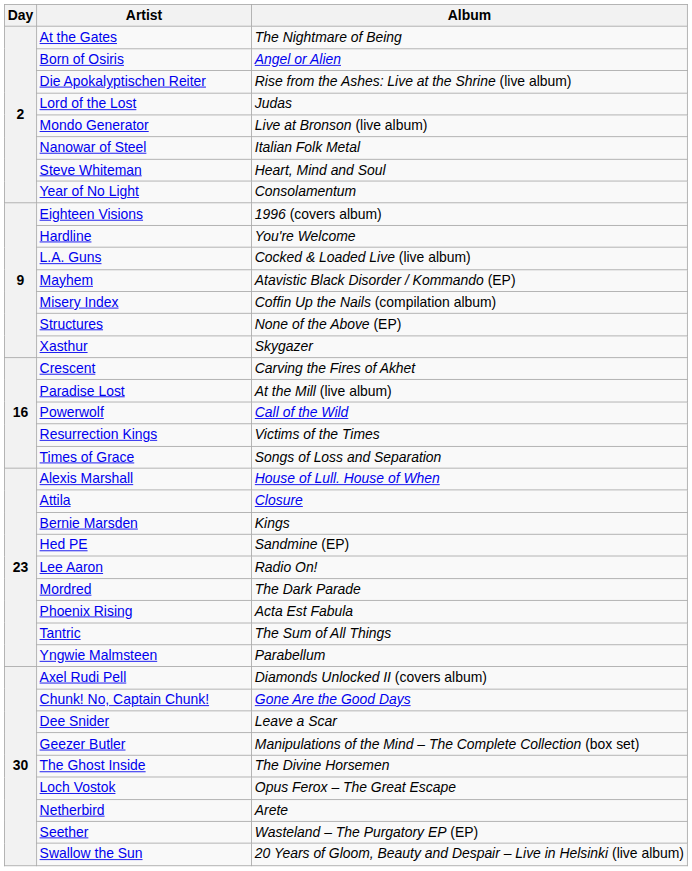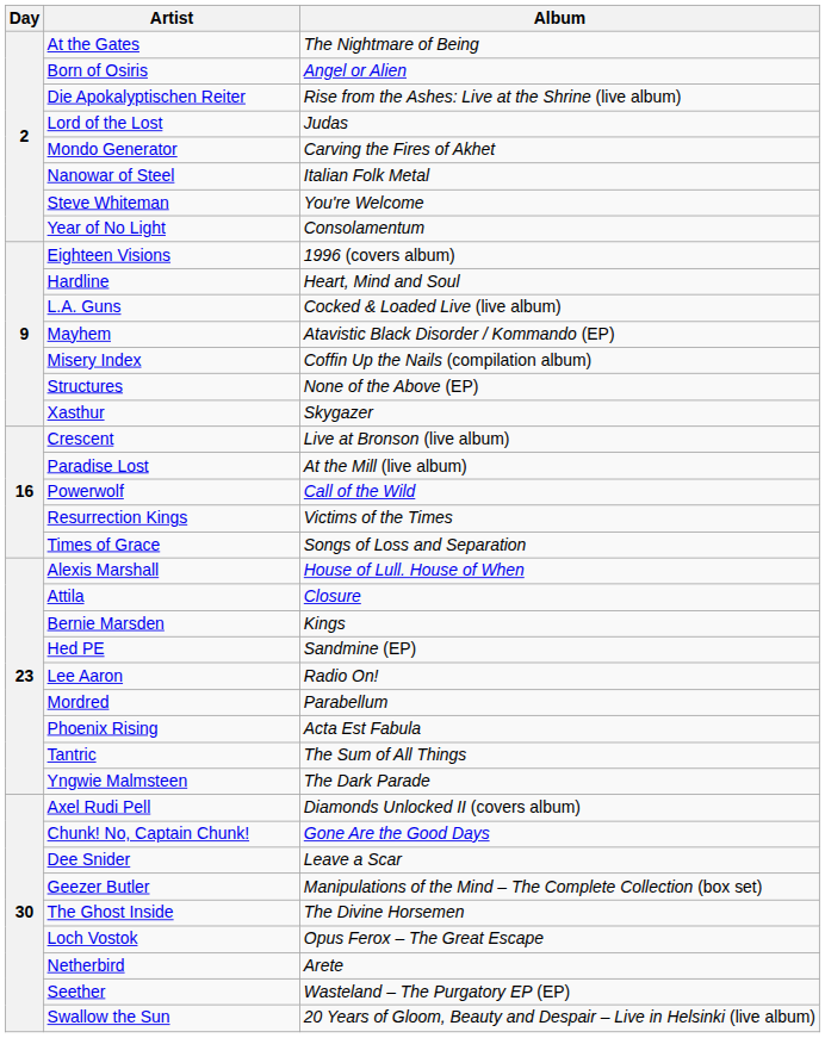Mondo Generator | Album: Live at Bronson (live album) -> Carving the Fires of Akhet
Steve Whiteman | Album: Heart, Mind and Soul -> You're Welcome
Hardline | Album: You're Welcome -> Heart, Mind and Soul
Crescent | Album: Carving the Fires of Akhet -> Live at Bronson (live album)
Mordred | Album: The Dark Parade -> Parabellum
Yngwie Malmsteen | Album: Parabellum -> The Dark Parade
